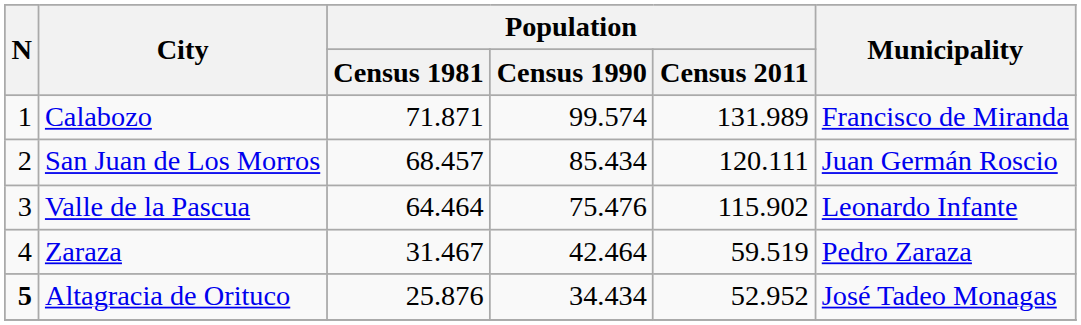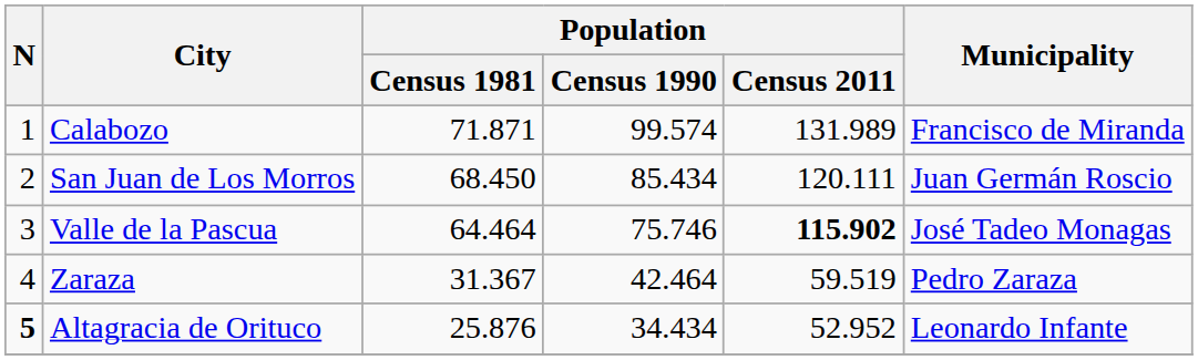San Juan de Los Morros | Population / Census 1981: 68.457 -> 68.450
Valle de la Pascua | Population / Census 1990: 75.476 -> 75.746
Valle de la Pascua | Population / Census 2011: normal -> bold
Valle de la Pascua | Municipality: Leonardo Infante -> José Tadeo Monagas
Zaraza | Population / Census 1981: 31.467 -> 31.367
Altagracia de Orituco | Municipality: José Tadeo Monagas -> Leonardo Infante
